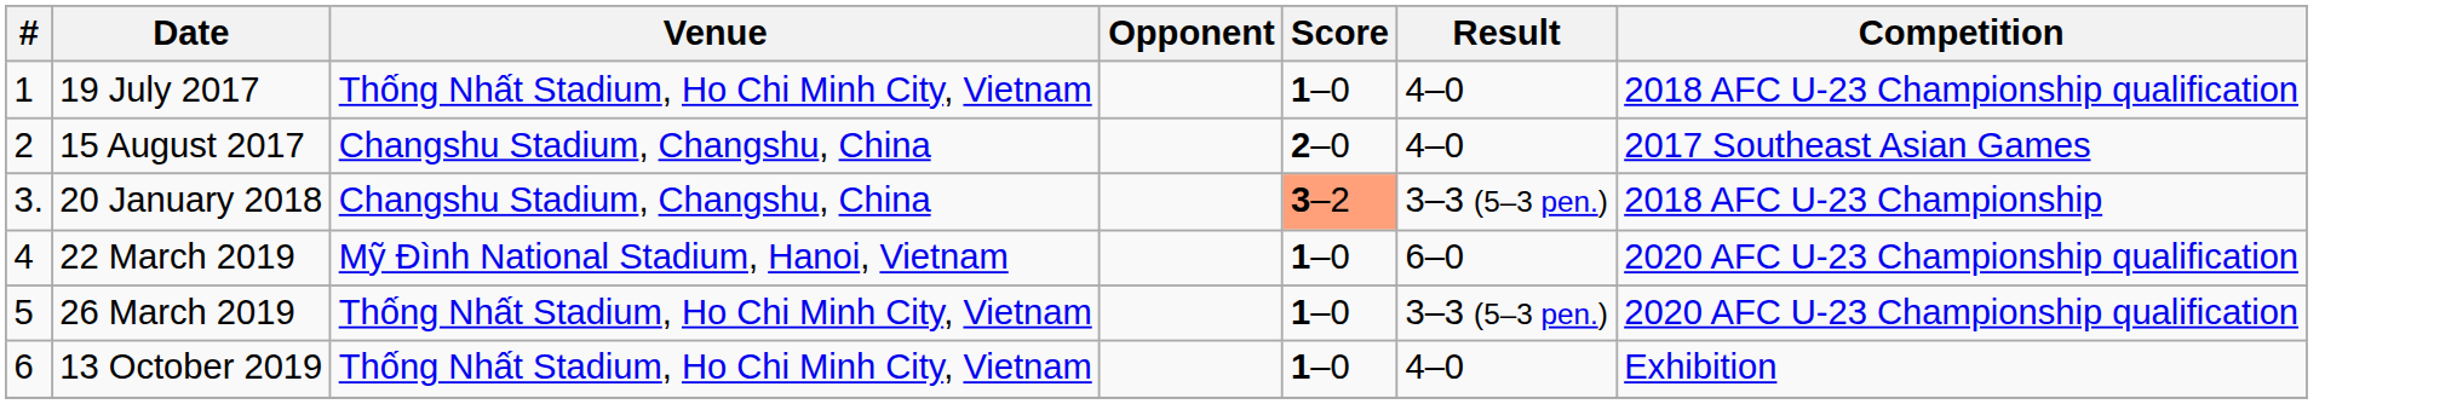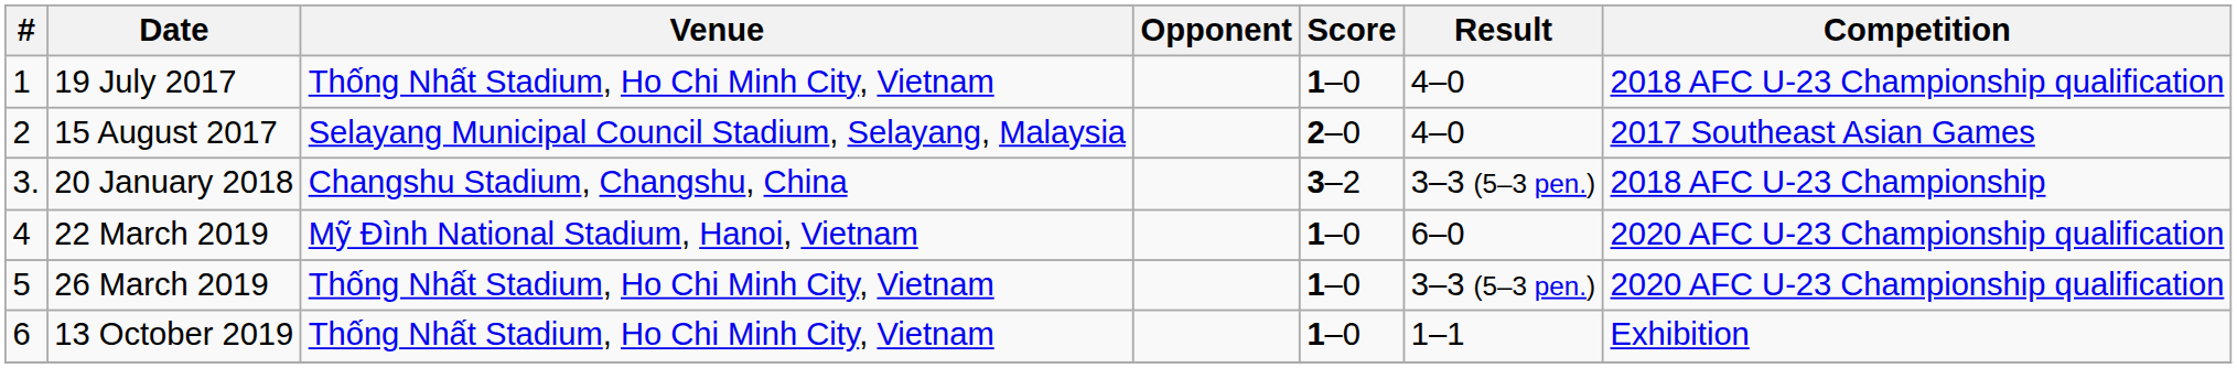15 August 2017 | Venue: Changshu Stadium, Changshu, China -> Selayang Municipal Council Stadium, Selayang, Malaysia
20 January 2018 | Score: lightsalmon background -> no background
13 October 2019 | Result: 4–0 -> 1–1
